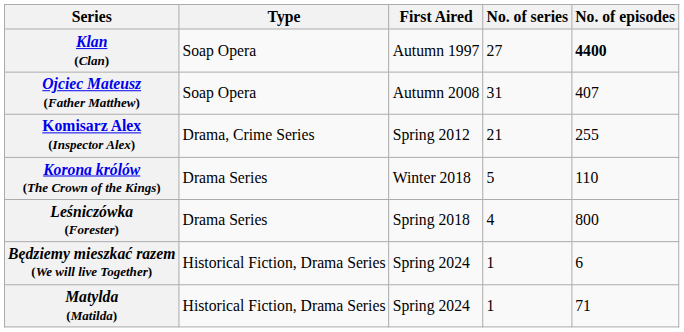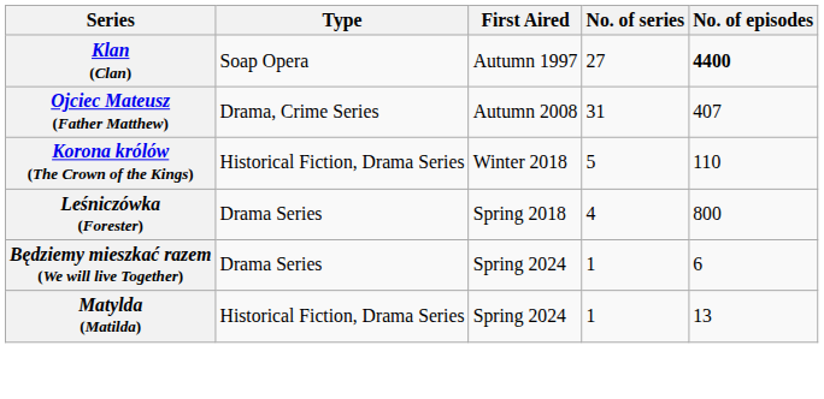Ojciec Mateusz (Father Matthew) | Type: Soap Opera -> Drama, Crime Series
- row: Komisarz Alex (Inspector Alex) | Drama, Crime Series | Spring 2012 | 21 | 255
Korona królów (The Crown of the Kings) | Type: Drama Series -> Historical Fiction, Drama Series
Będziemy mieszkać razem (We will live Together) | Type: Historical Fiction, Drama Series -> Drama Series
Matylda (Matilda) | No. of episodes: 71 -> 13
